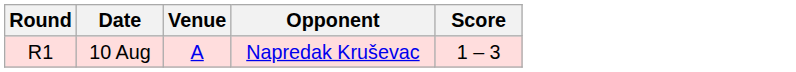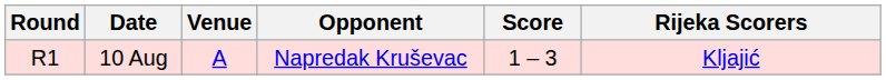+ column: Rijeka Scorers | Kljajić
